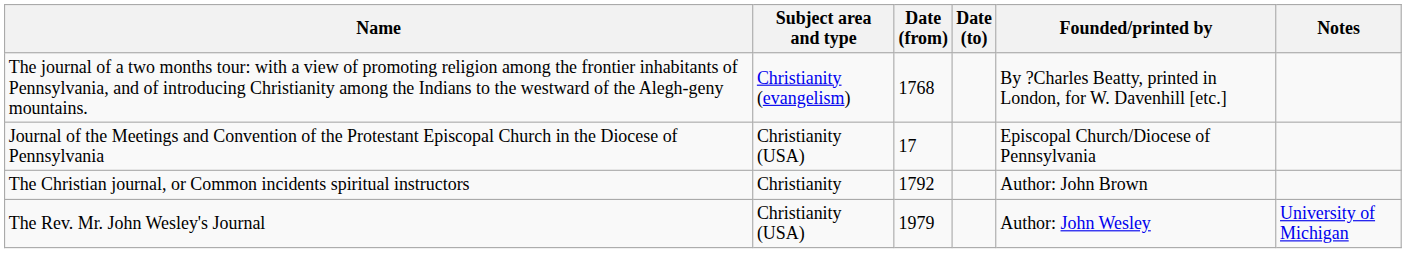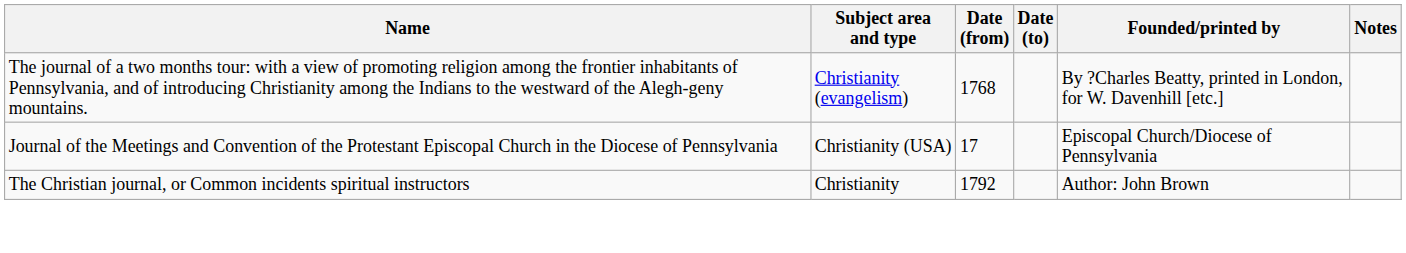- row: The Rev. Mr. John Wesley's Journal | Christianity (USA) | 1979 | Author: John Wesley | University of Michigan
